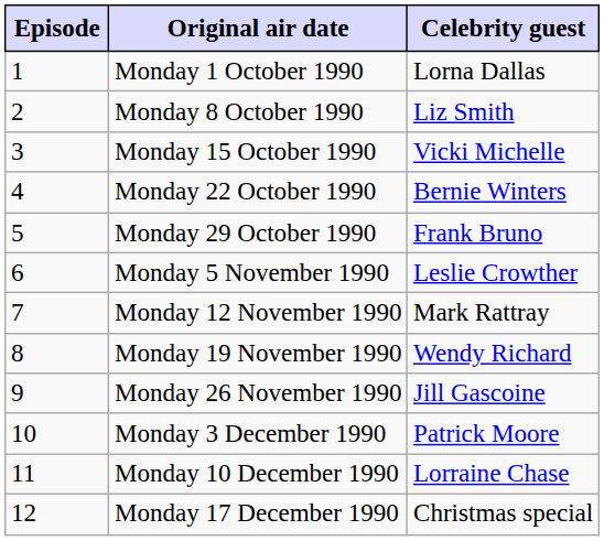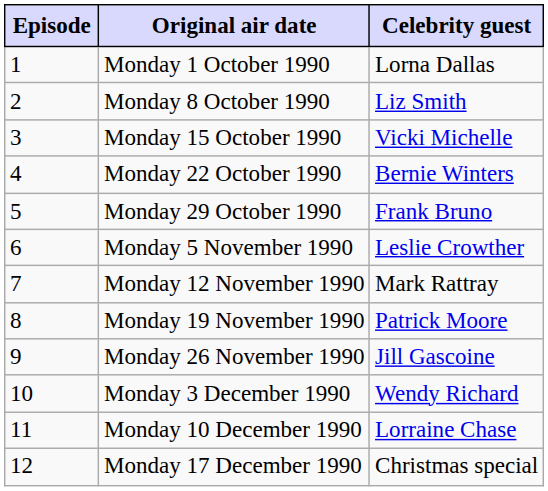Monday 19 November 1990 | Celebrity guest: Wendy Richard -> Patrick Moore
Monday 3 December 1990 | Celebrity guest: Patrick Moore -> Wendy Richard
